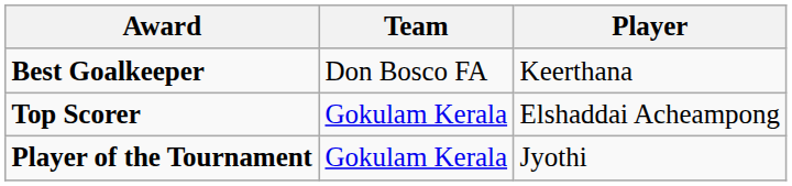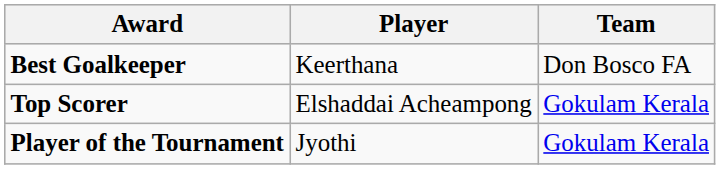columns swapped: Player <-> Team
